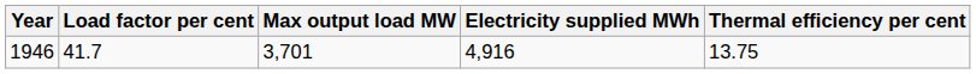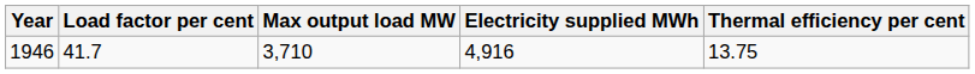1946 | Max output load MW: 3,701 -> 3,710
